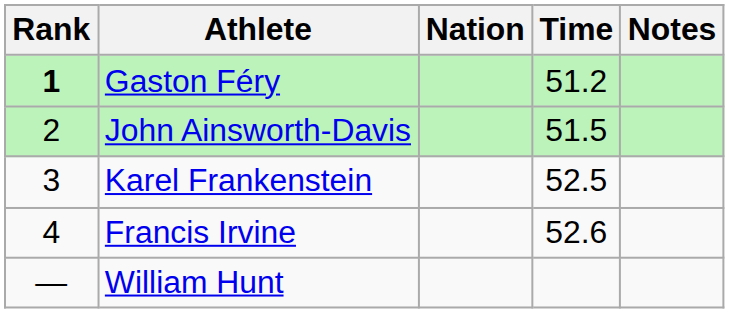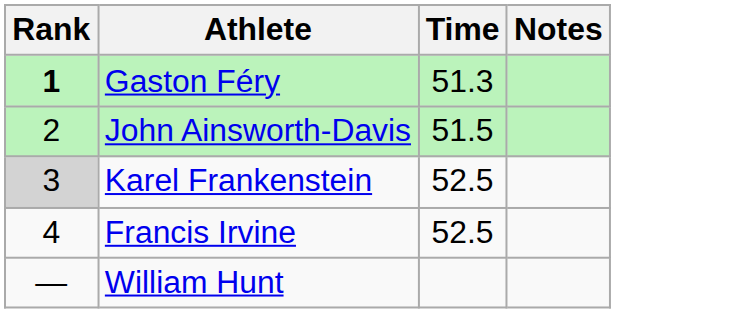- column: Nation
Gaston Féry | Time: 51.2 -> 51.3
Karel Frankenstein | Rank: no background -> lightgrey background
Francis Irvine | Time: 52.6 -> 52.5
